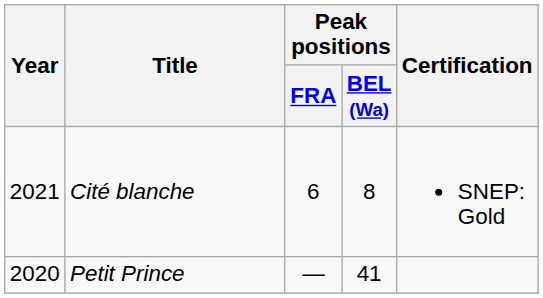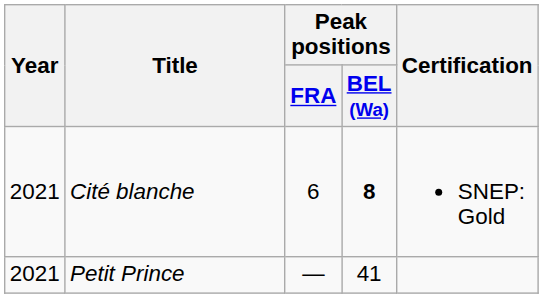Cité blanche | Peak positions / BEL (Wa): normal -> bold
Petit Prince | Year: 2020 -> 2021
